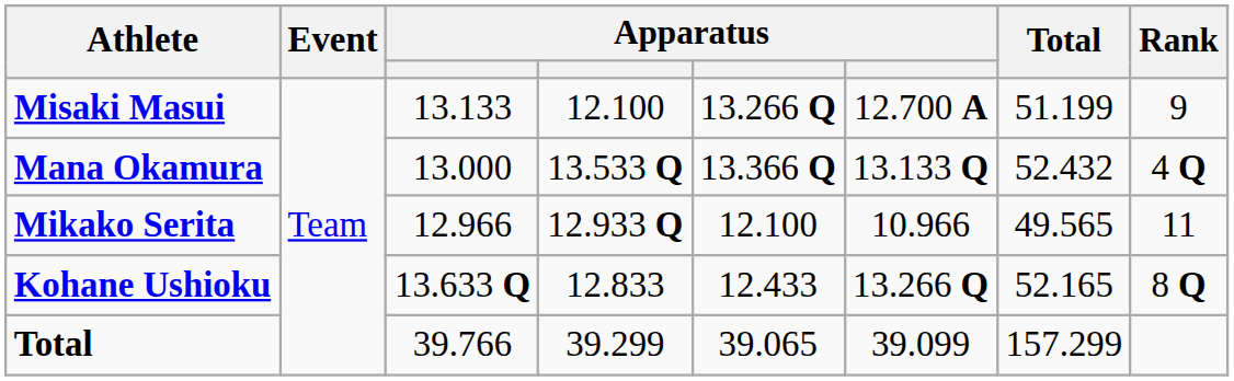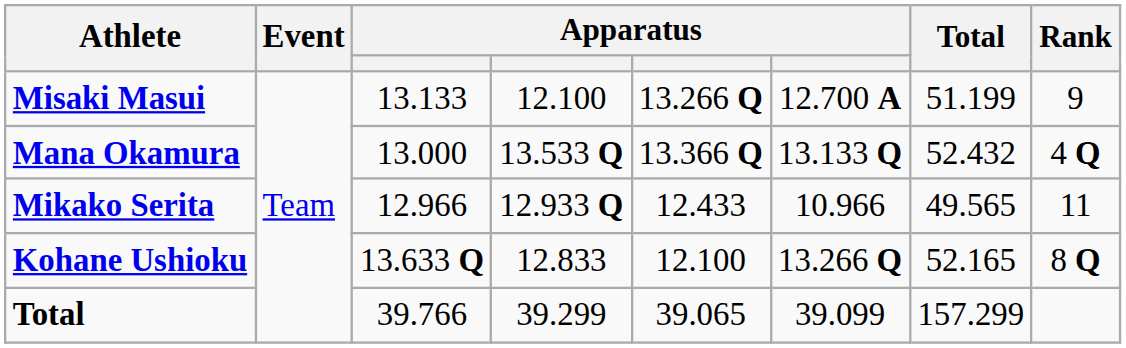Mikako Serita | column 5: 12.100 -> 12.433
Kohane Ushioku | column 5: 12.433 -> 12.100
